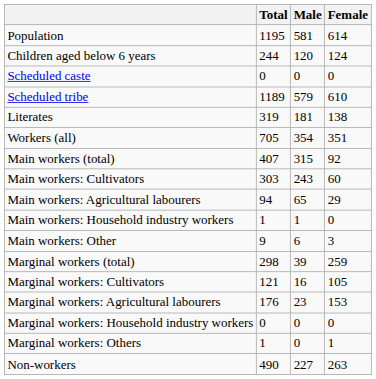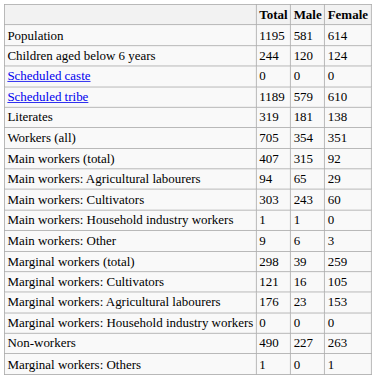rows swapped: Main workers: Cultivators <-> Main workers: Agricultural labourers
rows swapped: Marginal workers: Others <-> Non-workers
